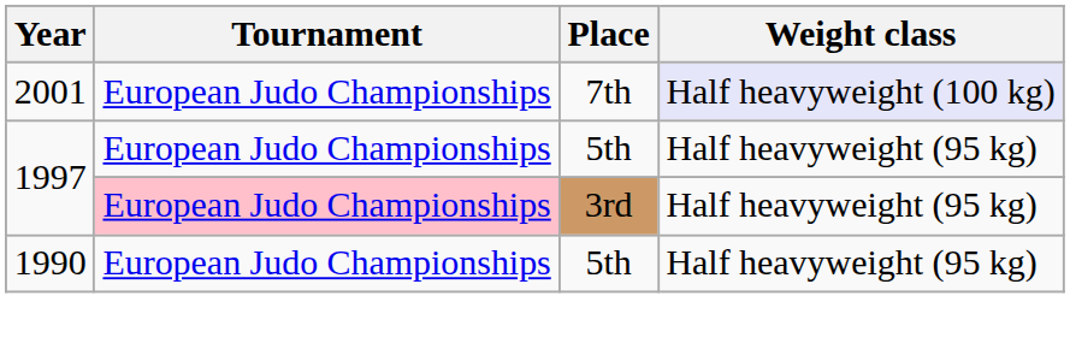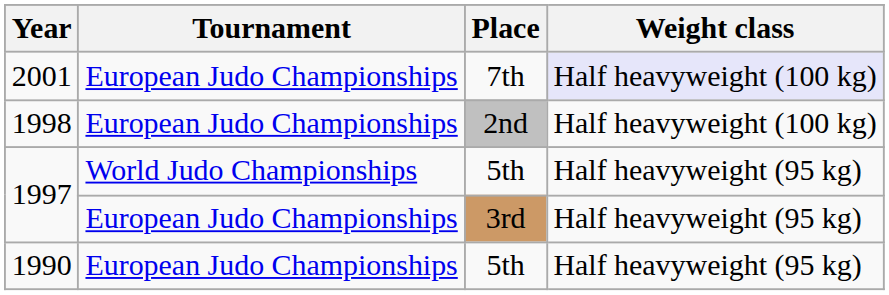+ row: 1998 | European Judo Championships | 2nd | Half heavyweight (100 kg)
1997 / 5th | Tournament: European Judo Championships -> World Judo Championships
1997 / 3rd | Tournament: pink background -> no background
